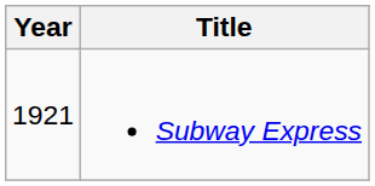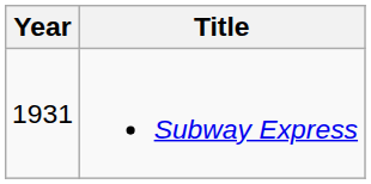Subway Express | Year: 1921 -> 1931
